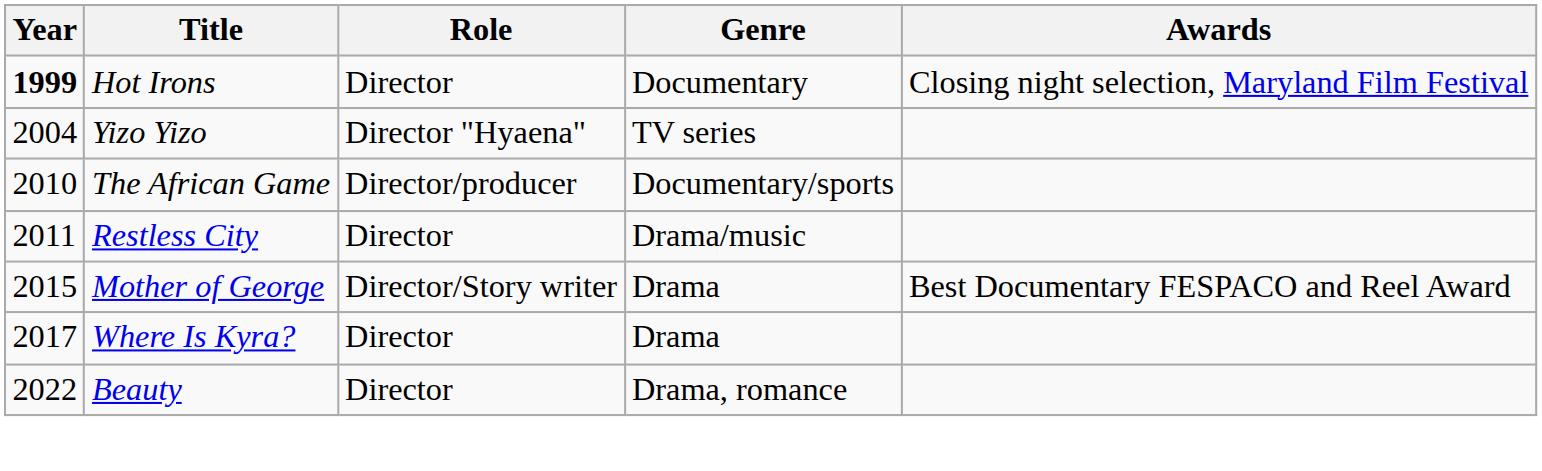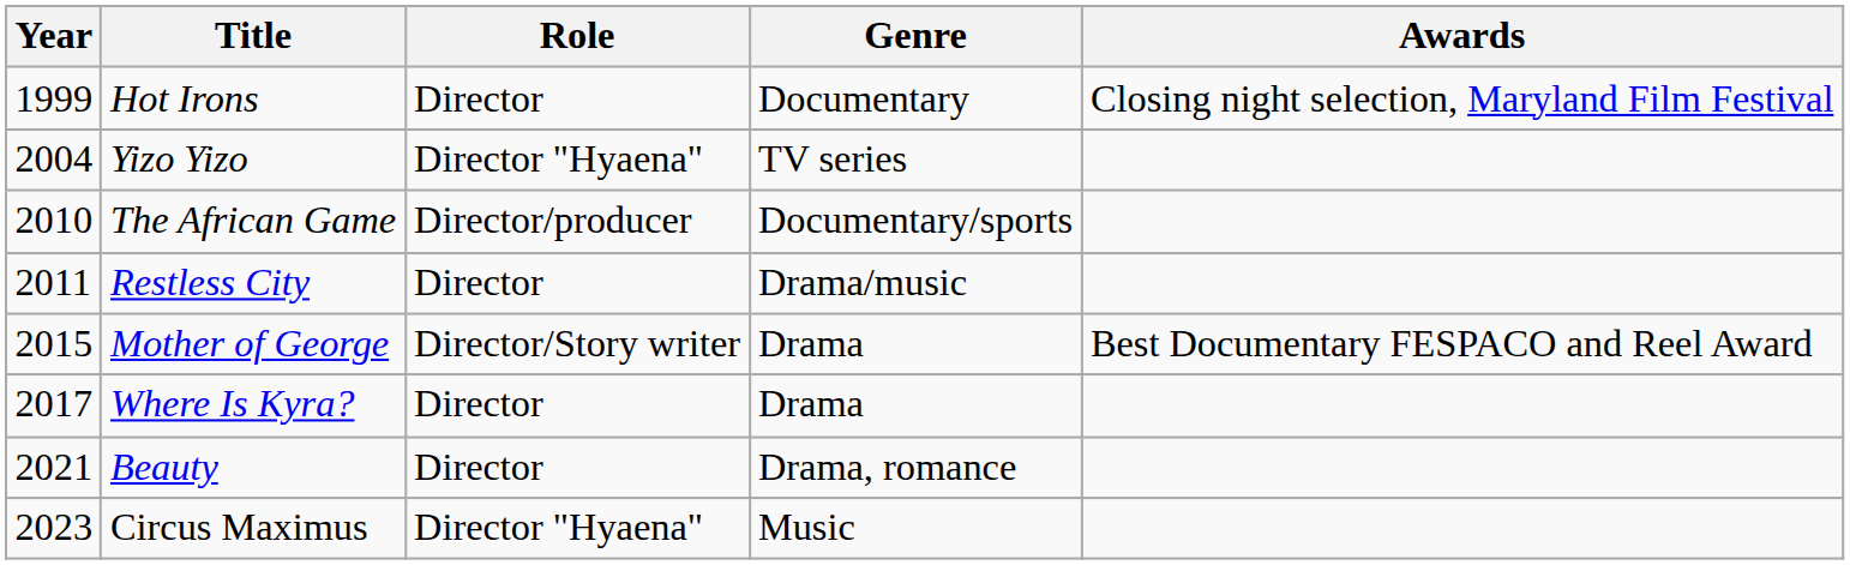Hot Irons | Year: bold -> normal
Beauty | Year: 2022 -> 2021
+ row: 2023 | Circus Maximus | Director "Hyaena" | Music
